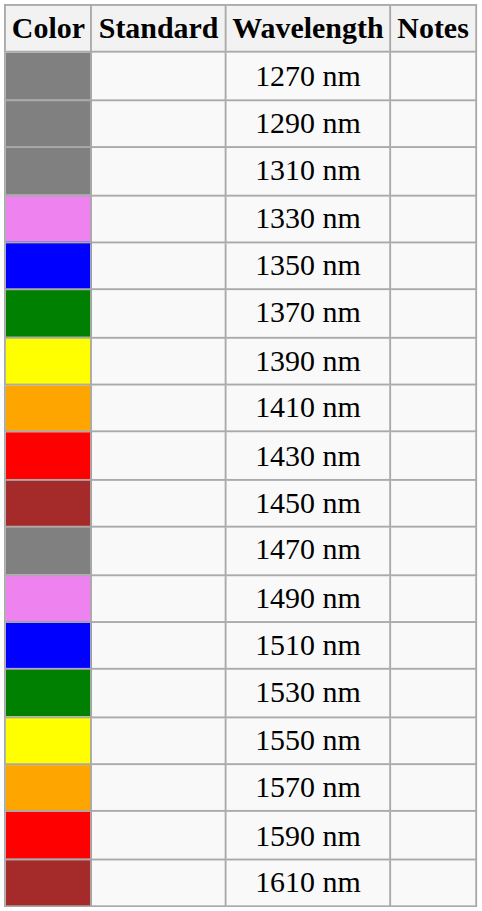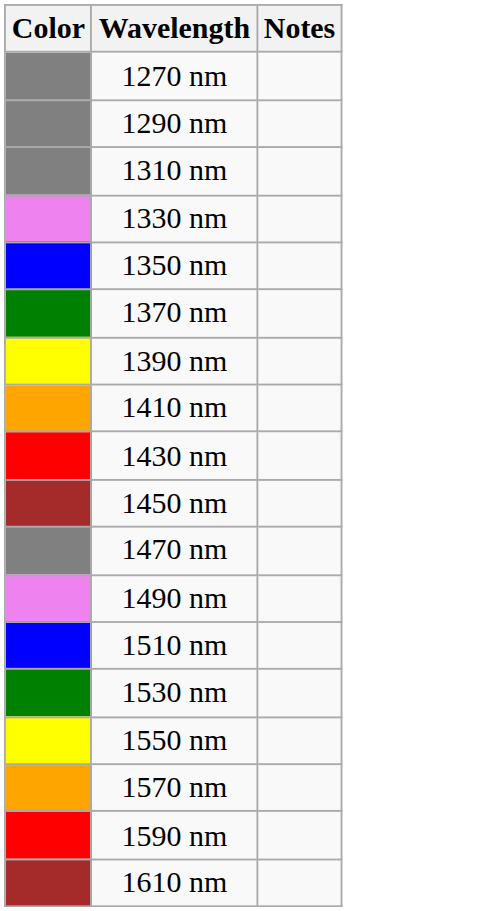- column: Standard
